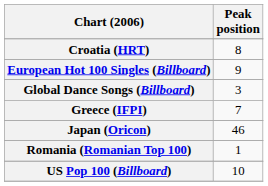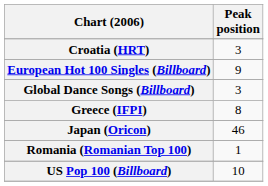Croatia (HRT) | Peak position: 8 -> 3
Greece (IFPI) | Peak position: 7 -> 8
